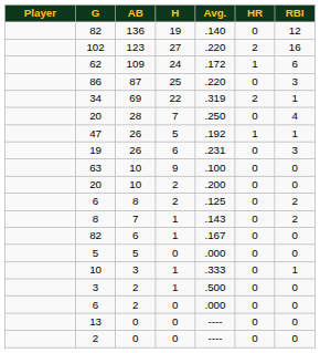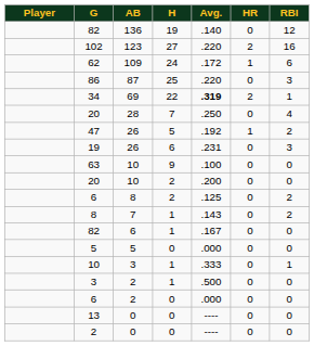34 | Avg.: normal -> bold
47 | RBI: 1 -> 2
